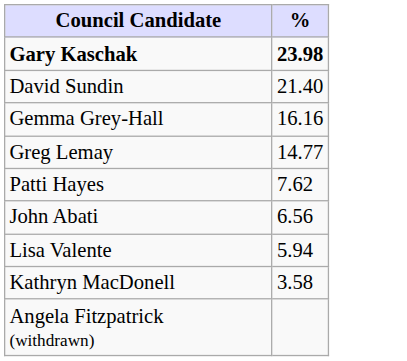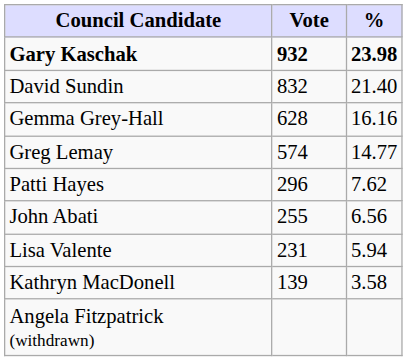+ column: Vote | 932 | 832 | 628 | 574 | 296 | 255 | 231 | 139
